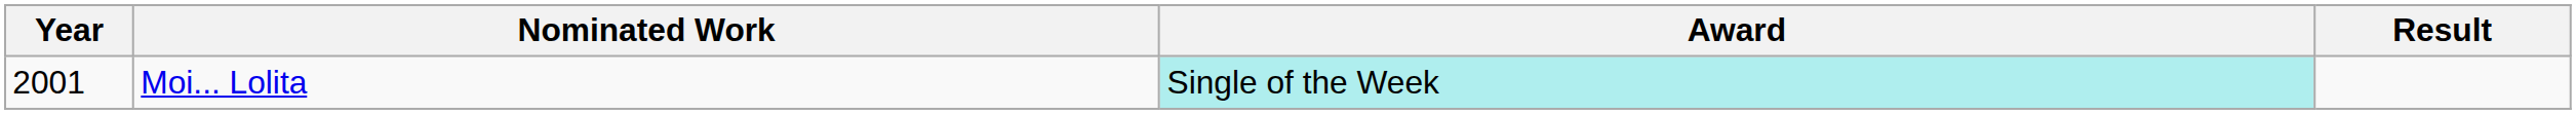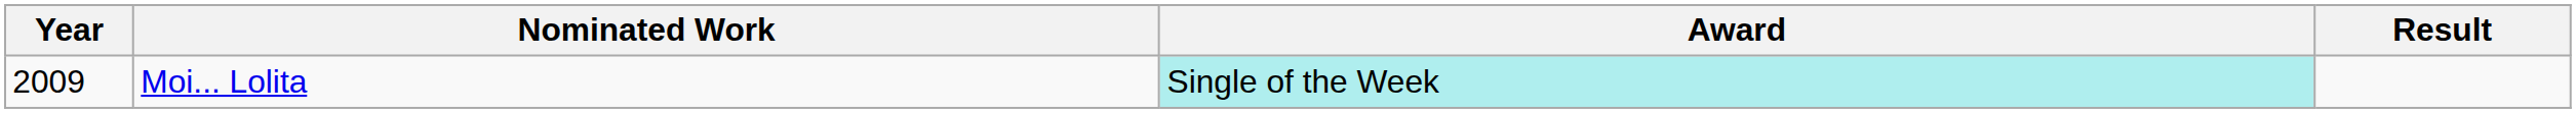Moi... Lolita | Year: 2001 -> 2009
